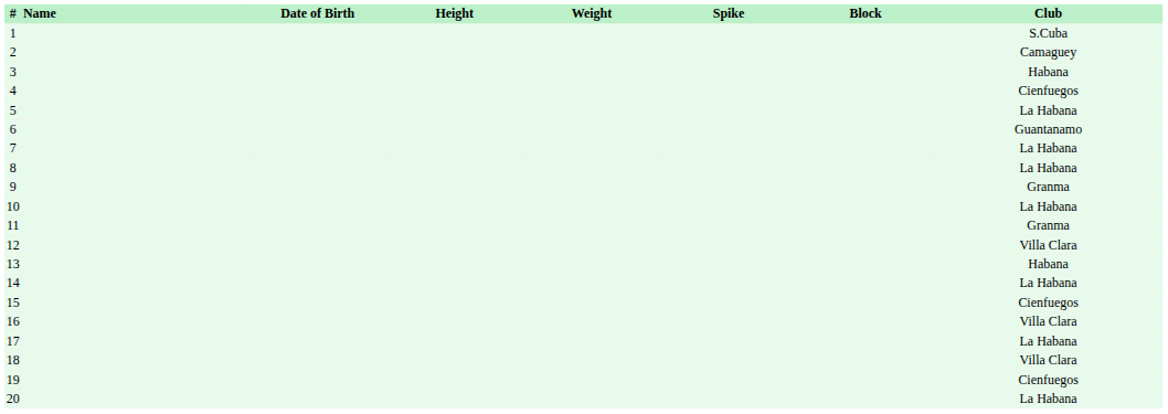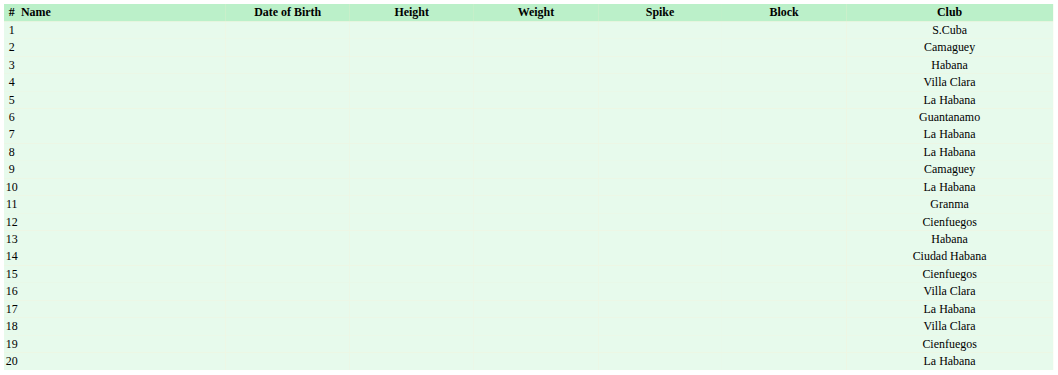4 | Club: Cienfuegos -> Villa Clara
9 | Club: Granma -> Camaguey
12 | Club: Villa Clara -> Cienfuegos
14 | Club: La Habana -> Ciudad Habana
